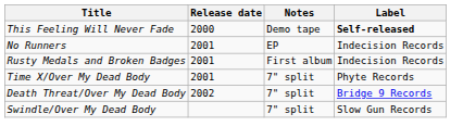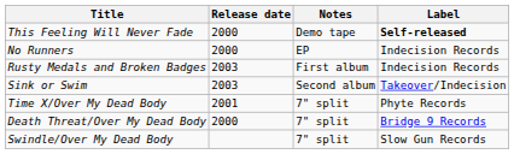No Runners | Release date: 2001 -> 2000
Rusty Medals and Broken Badges | Release date: 2001 -> 2003
+ row: Sink or Swim | 2003 | Second album | Takeover/Indecision
Death Threat/Over My Dead Body | Release date: 2002 -> 2000
